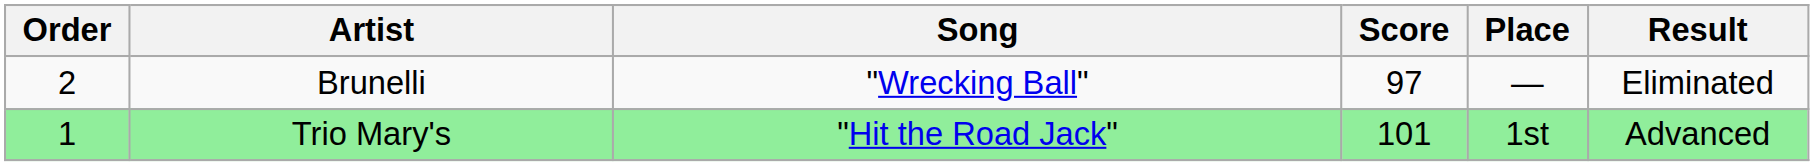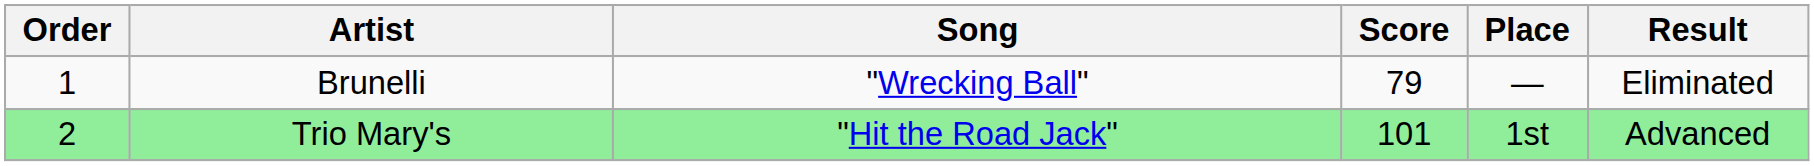Brunelli | Order: 2 -> 1
Brunelli | Score: 97 -> 79
Trio Mary's | Order: 1 -> 2
